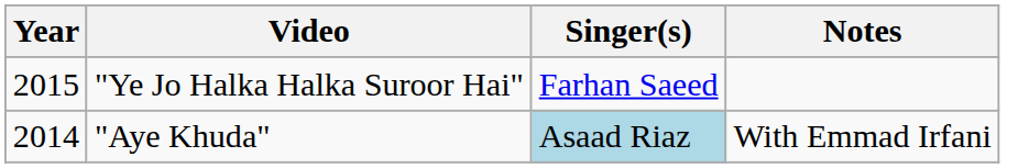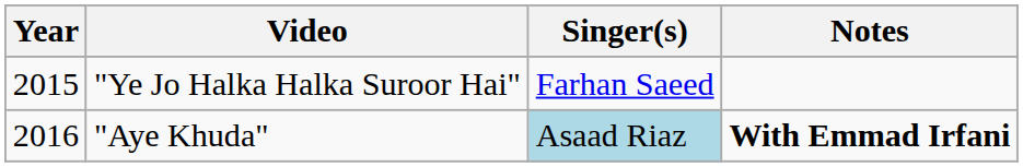"Aye Khuda" | Year: 2014 -> 2016
"Aye Khuda" | Notes: normal -> bold
